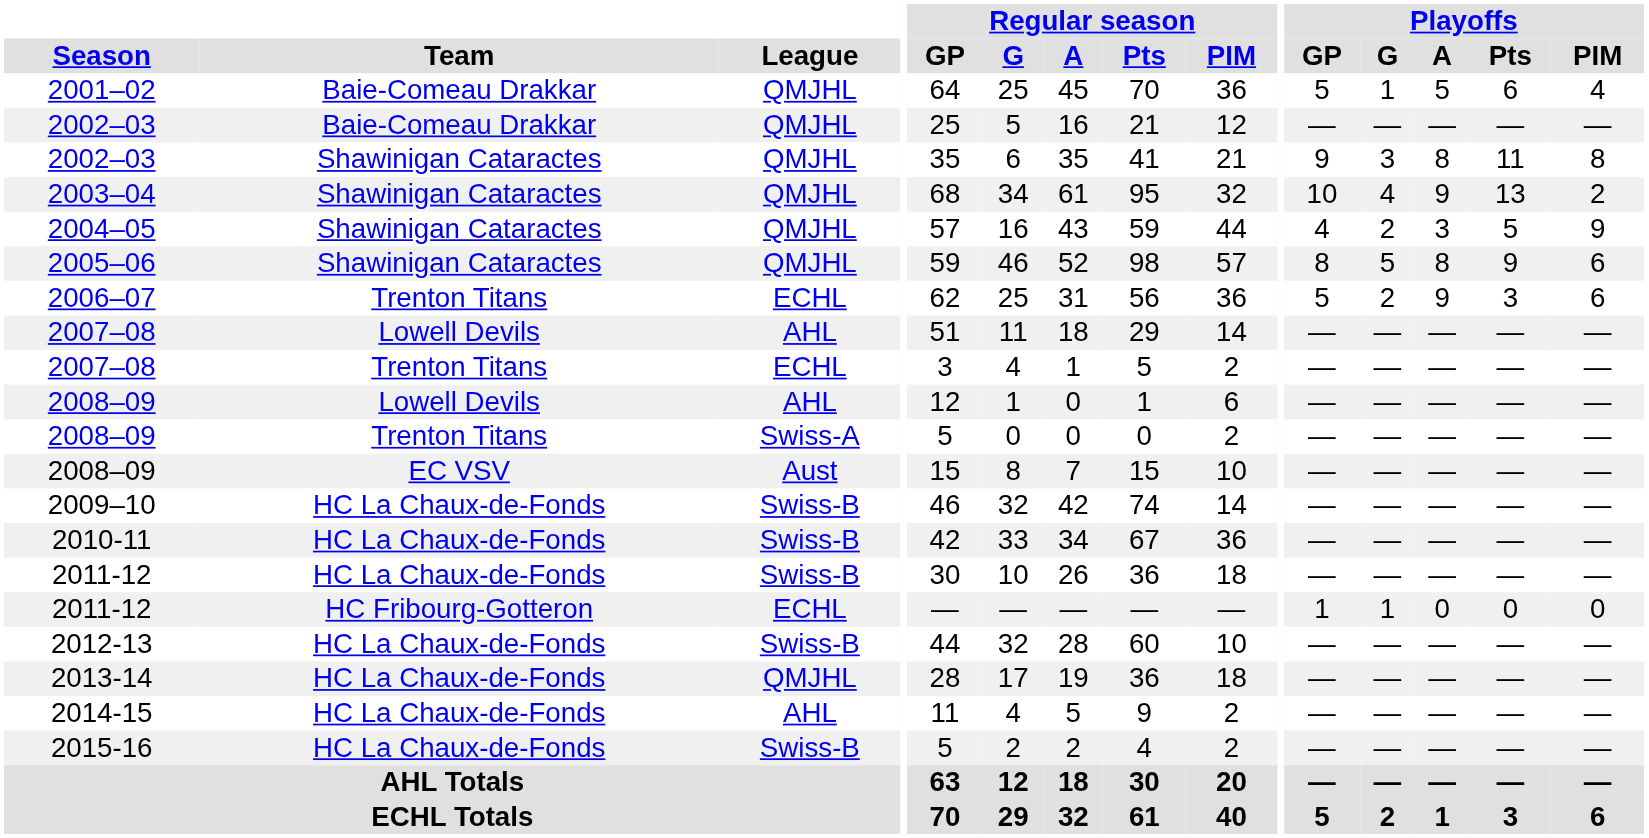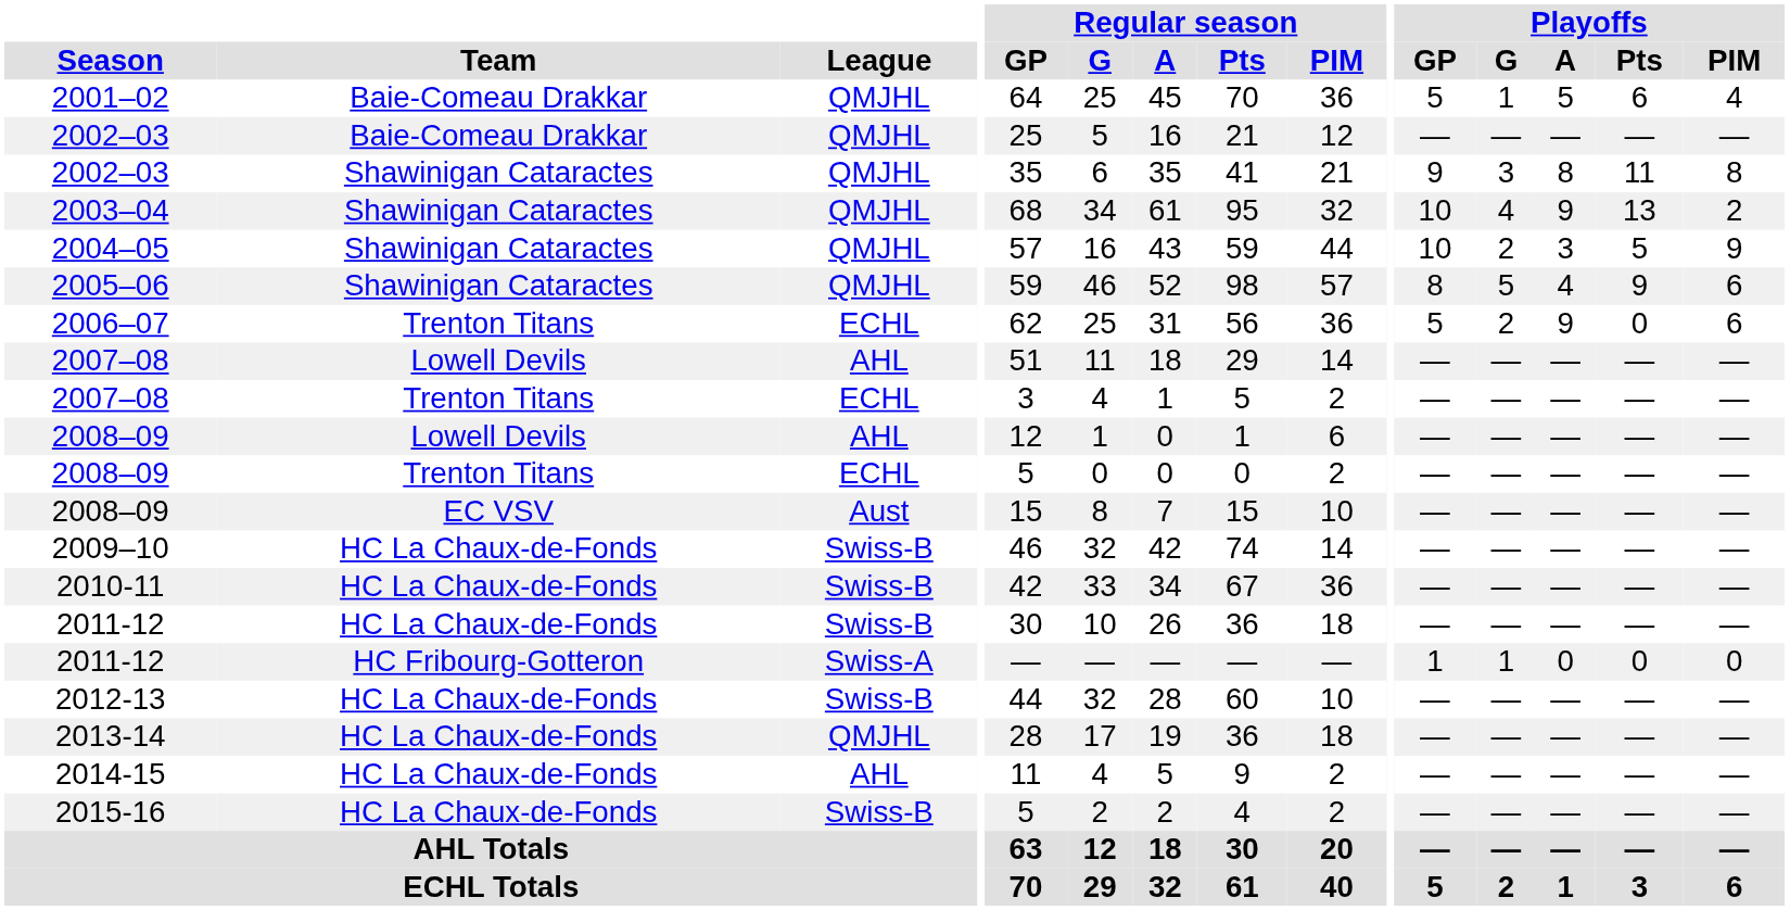2004–05 | Playoffs / GP: 4 -> 10
2005–06 | Playoffs / A: 8 -> 4
2006–07 | Playoffs / Pts: 3 -> 0
2008–09 / Trenton Titans | League: Swiss-A -> ECHL
2011-12 / HC Fribourg-Gotteron | League: ECHL -> Swiss-A
